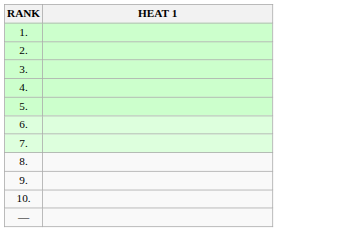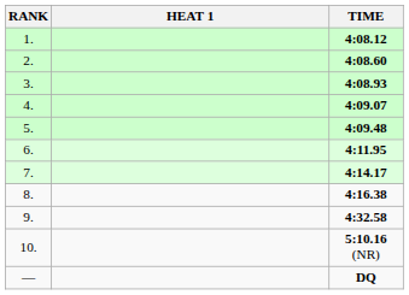+ column: TIME | 4:08.12 | 4:08.60 | 4:08.93 | 4:09.07 | 4:09.48 | 4:11.95 | 4:14.17 | 4:16.38 | 4:32.58 | 5:10.16 (NR) | DQ
